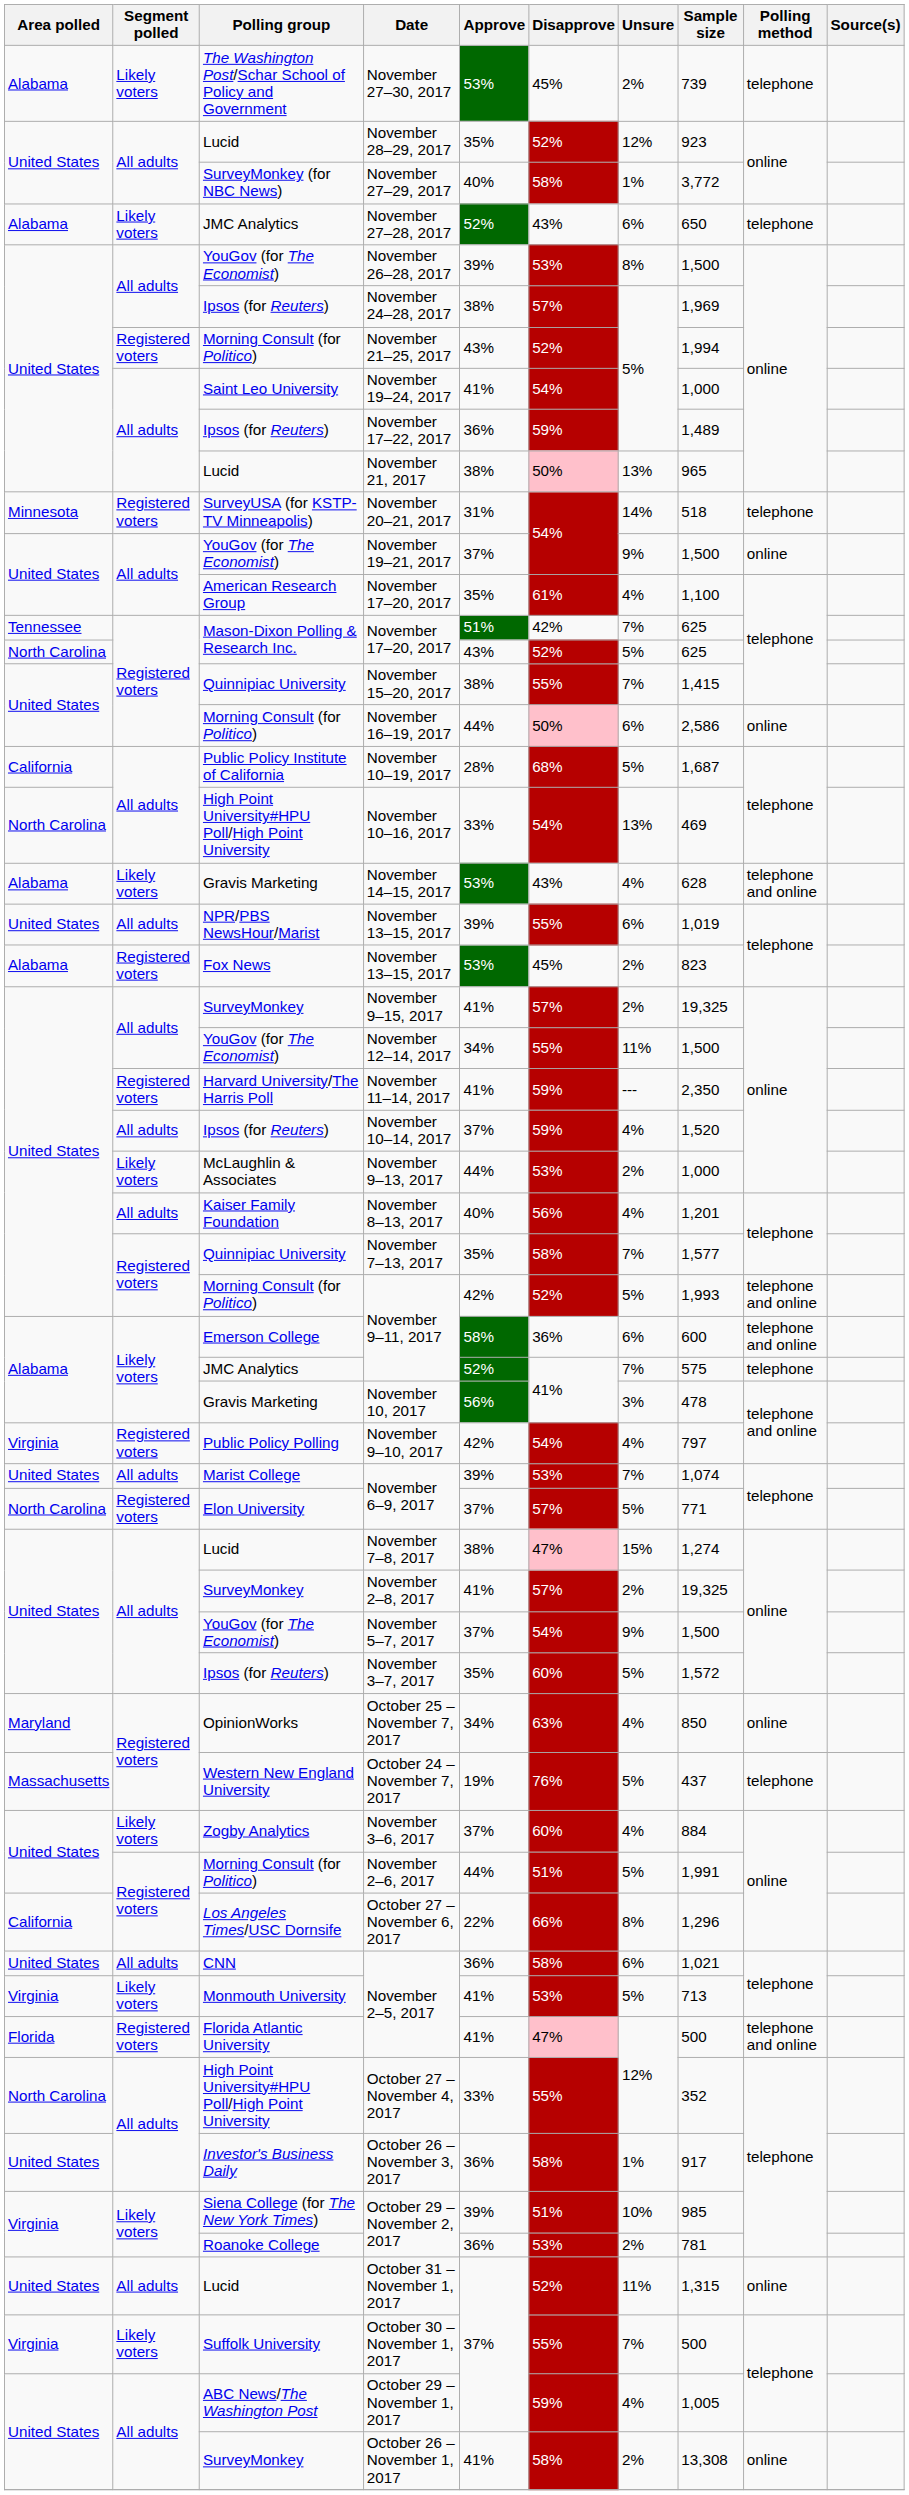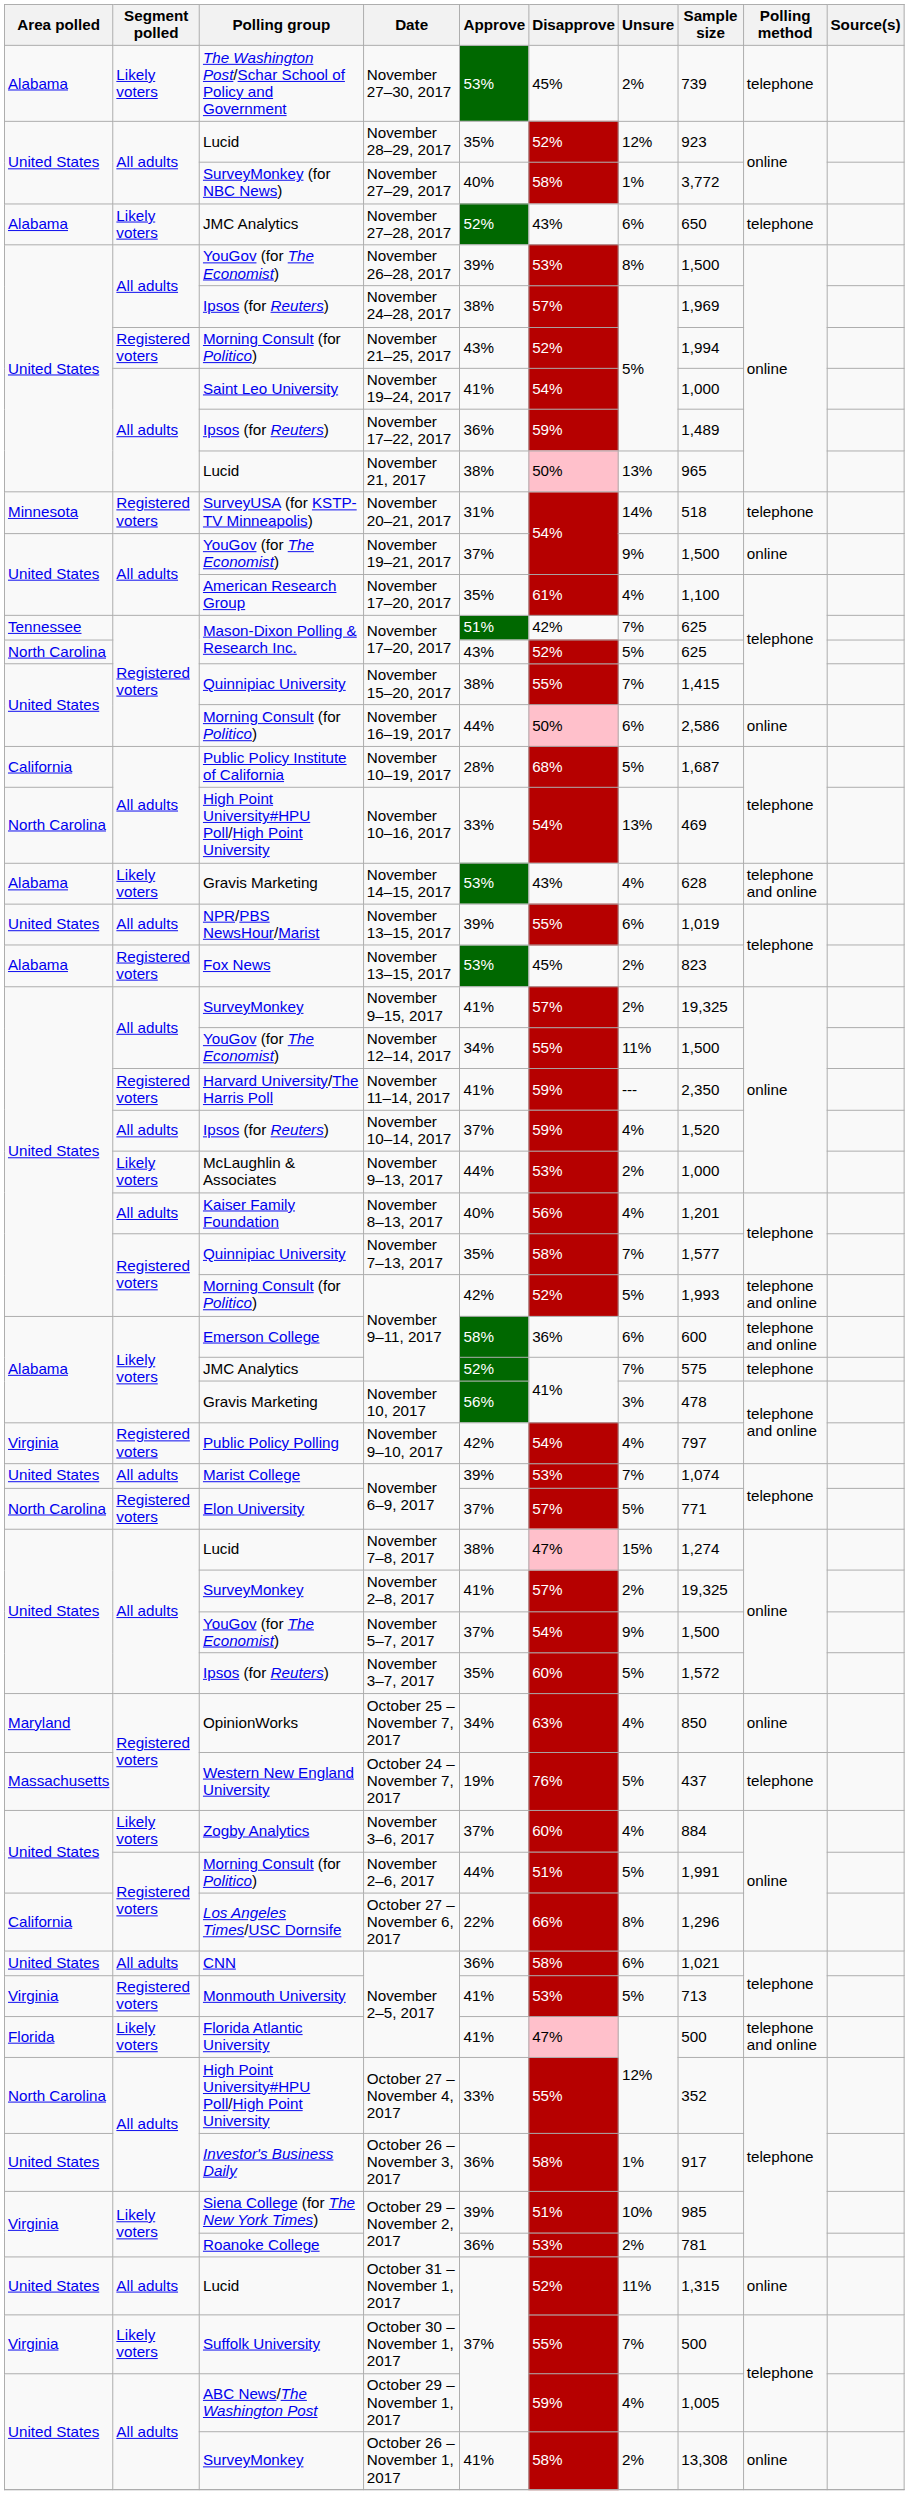Monmouth University / November 2–5, 2017 | Segment polled: Likely voters -> Registered voters
Florida Atlantic University / November 2–5, 2017 | Segment polled: Registered voters -> Likely voters
